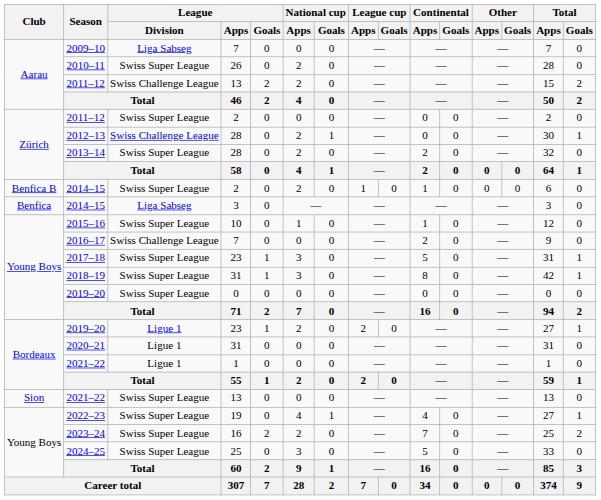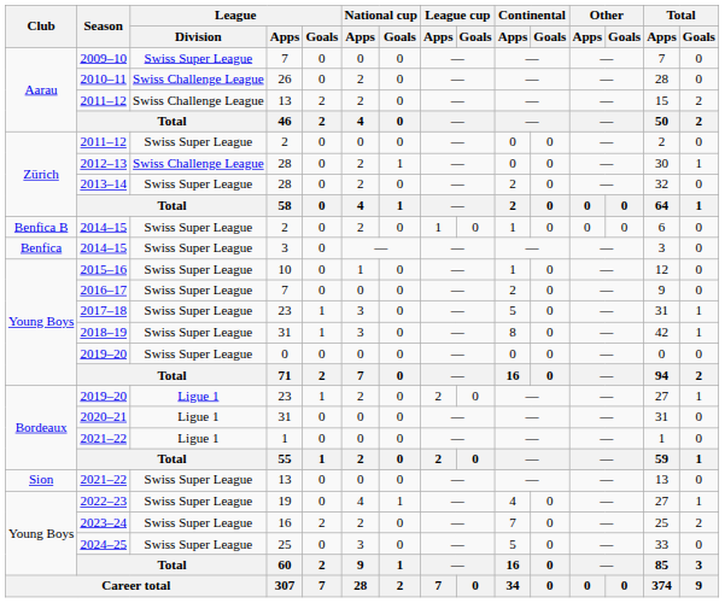2009–10 | League / Division: Liga Sabseg -> Swiss Super League
2010–11 | League / Division: Swiss Super League -> Swiss Challenge League
2014–15 / 3 | League / Division: Liga Sabseg -> Swiss Super League
2016–17 | League / Division: Swiss Challenge League -> Swiss Super League
